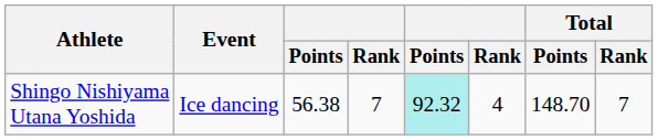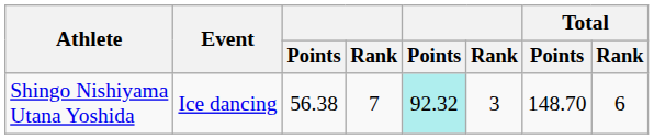Shingo Nishiyama Utana Yoshida | column 6: 4 -> 3
Shingo Nishiyama Utana Yoshida | Total / Rank: 7 -> 6
